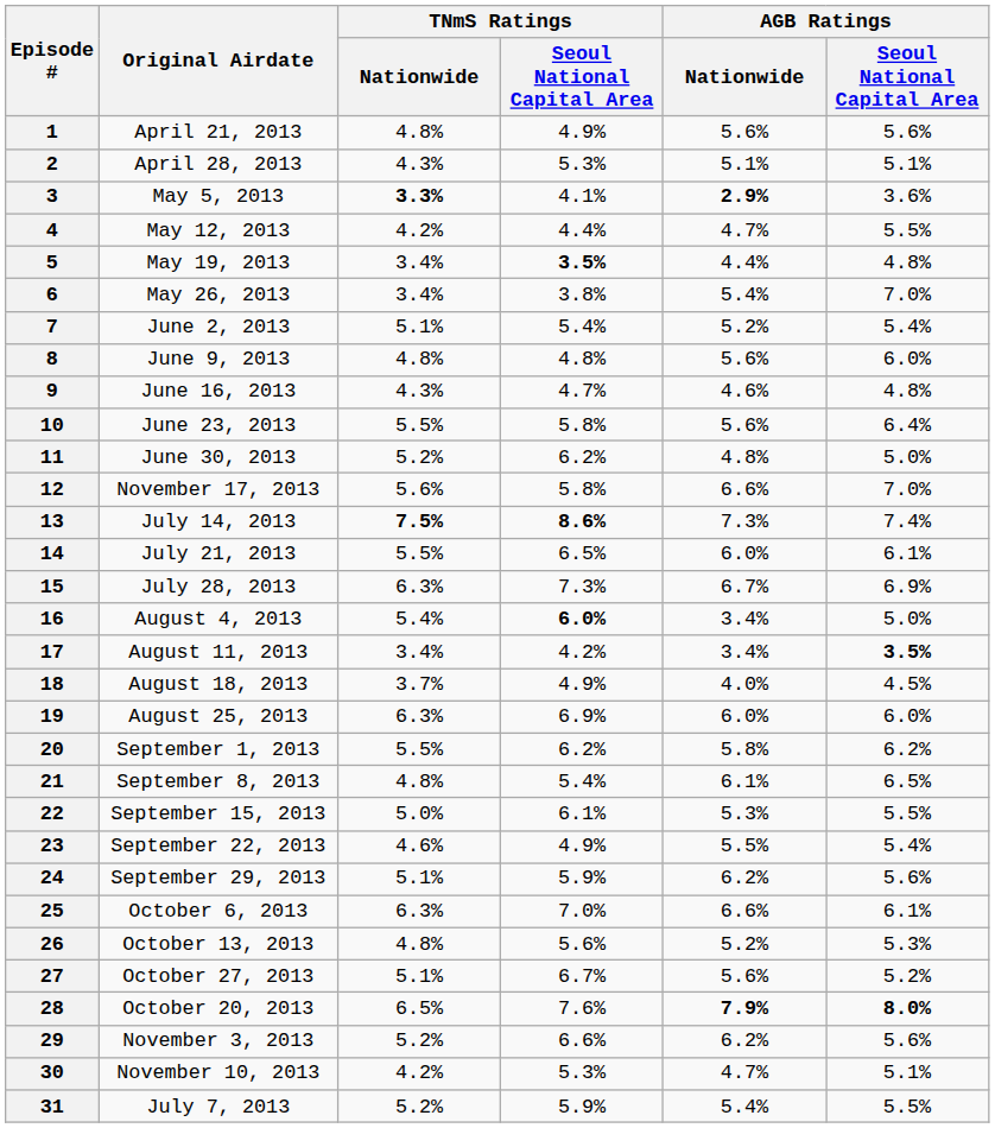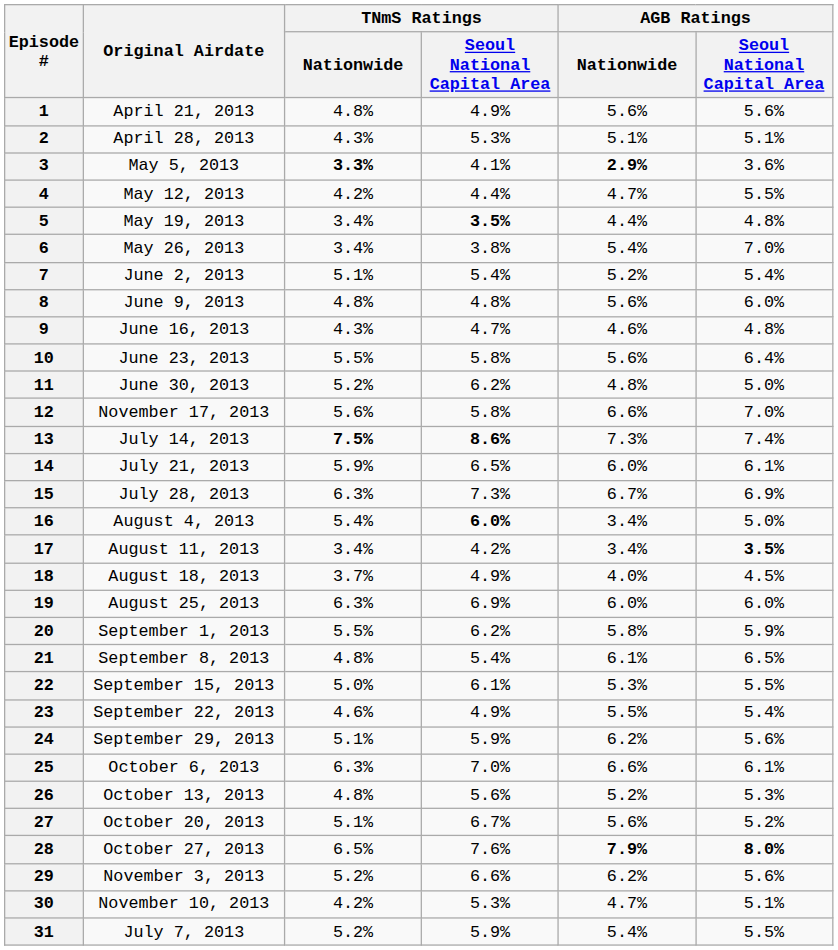14 | TNmS Ratings / Nationwide: 5.5% -> 5.9%
20 | AGB Ratings / Seoul National Capital Area: 6.2% -> 5.9%
27 | Original Airdate: October 27, 2013 -> October 20, 2013
28 | Original Airdate: October 20, 2013 -> October 27, 2013
